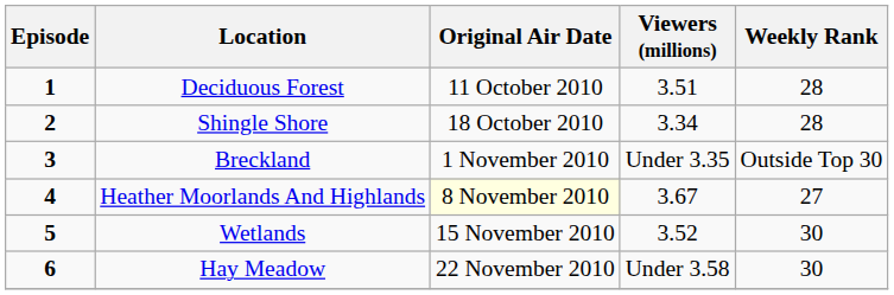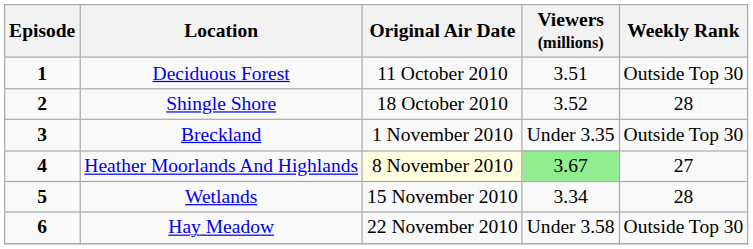Deciduous Forest | Weekly Rank: 28 -> Outside Top 30
Shingle Shore | Viewers (millions): 3.34 -> 3.52
Heather Moorlands And Highlands | Viewers (millions): no background -> lightgreen background
Wetlands | Viewers (millions): 3.52 -> 3.34
Wetlands | Weekly Rank: 30 -> 28
Hay Meadow | Weekly Rank: 30 -> Outside Top 30
